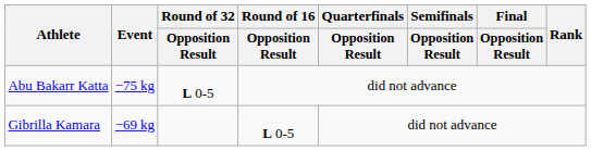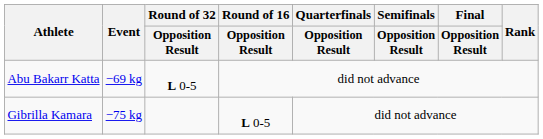Abu Bakarr Katta | Event: −75 kg -> −69 kg
Gibrilla Kamara | Event: −69 kg -> −75 kg
